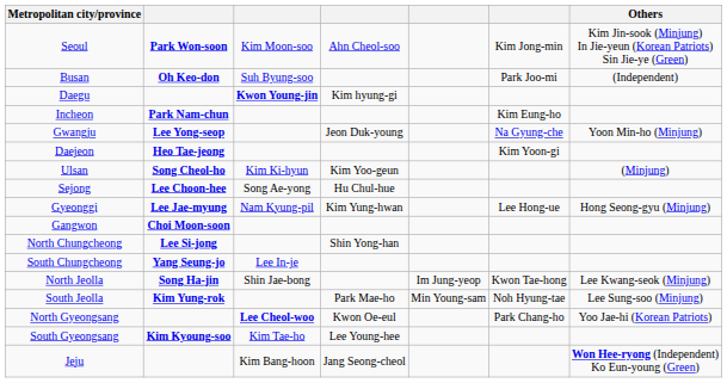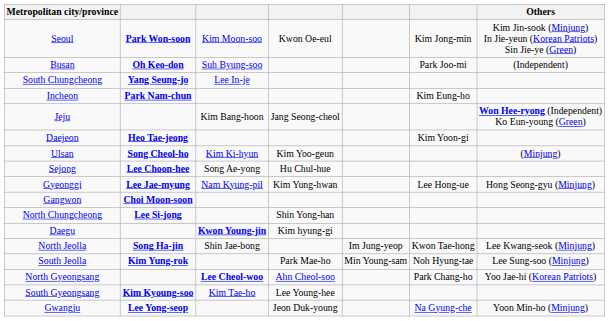Seoul | column 4: Ahn Cheol-soo -> Kwon Oe-eul
rows swapped: Daegu <-> South Chungcheong
rows swapped: Gwangju <-> Jeju
North Gyeongsang | column 4: Kwon Oe-eul -> Ahn Cheol-soo
